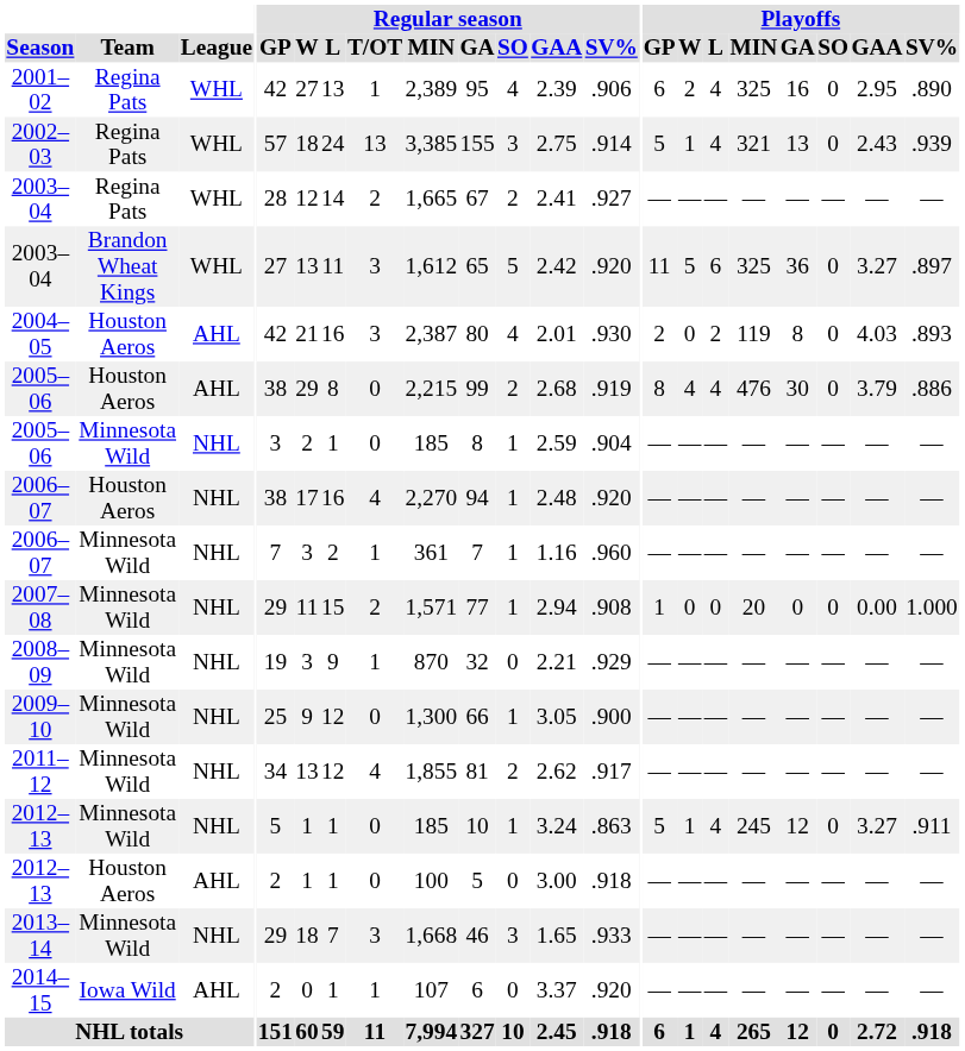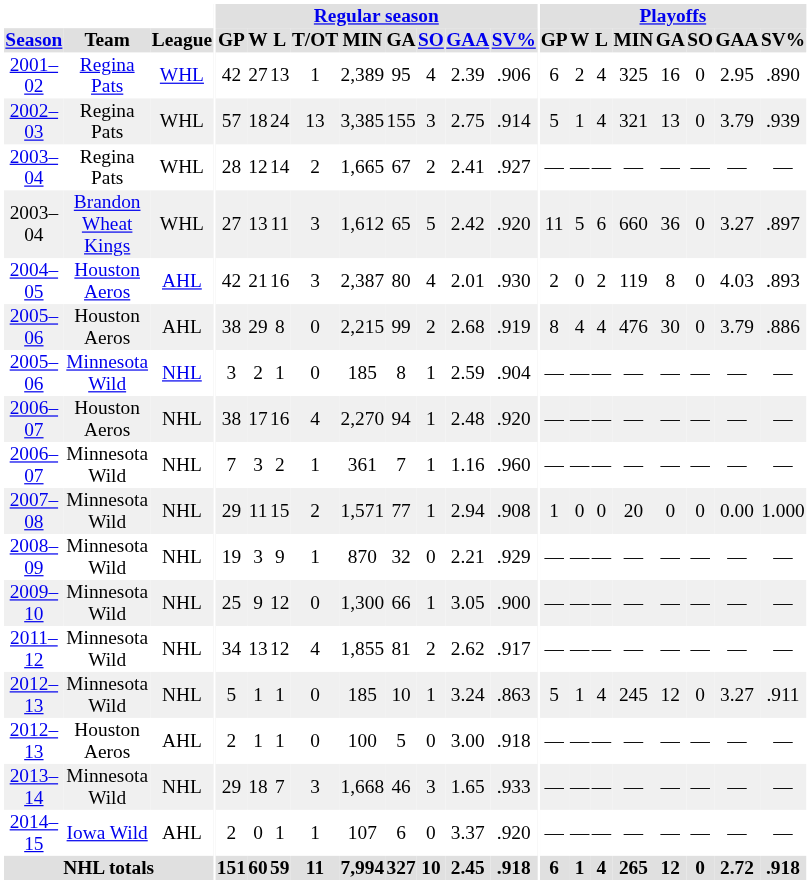2002–03 | Playoffs / GAA: 2.43 -> 3.79
2003–04 / Brandon Wheat Kings | Playoffs / MIN: 325 -> 660
